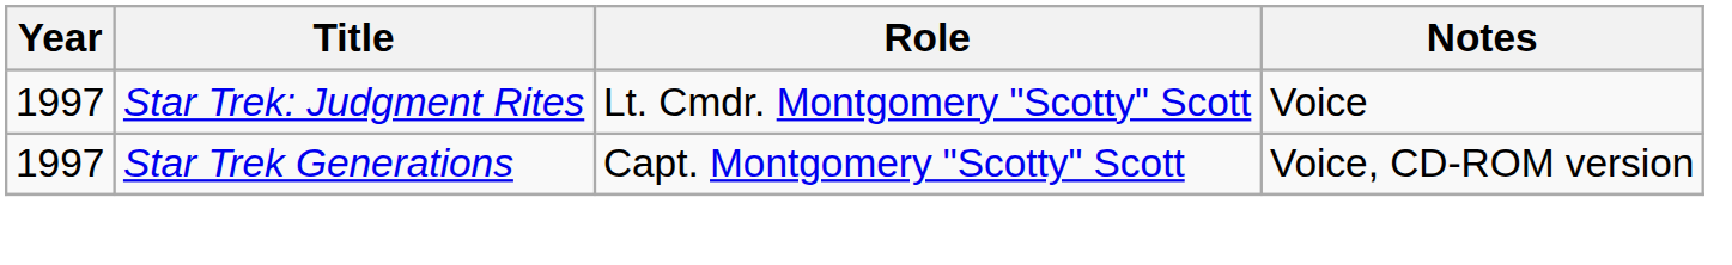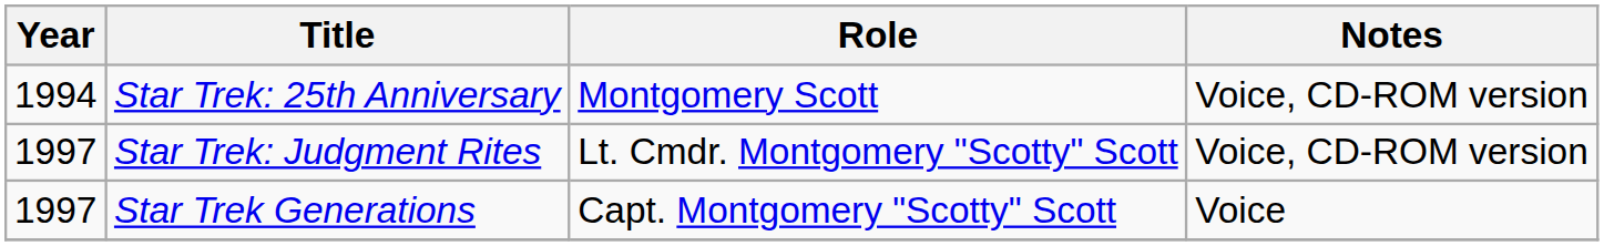+ row: 1994 | Star Trek: 25th Anniversary | Montgomery Scott | Voice, CD-ROM version
Star Trek: Judgment Rites | Notes: Voice -> Voice, CD-ROM version
Star Trek Generations | Notes: Voice, CD-ROM version -> Voice
